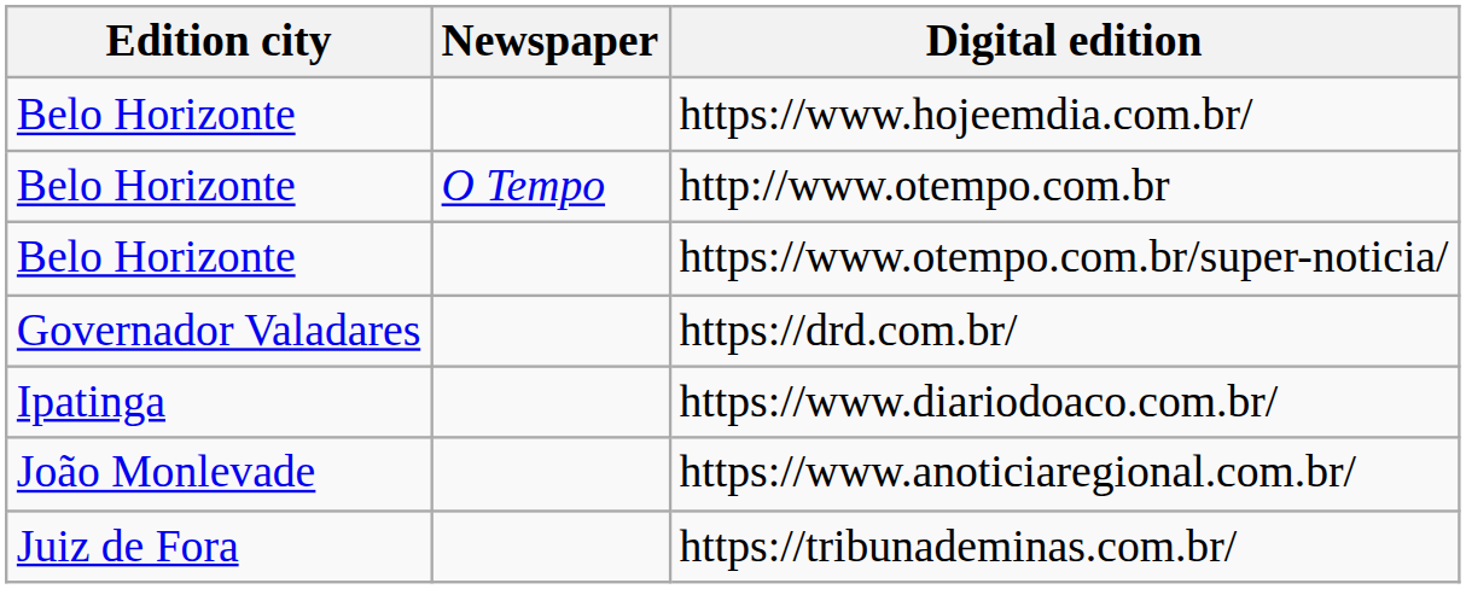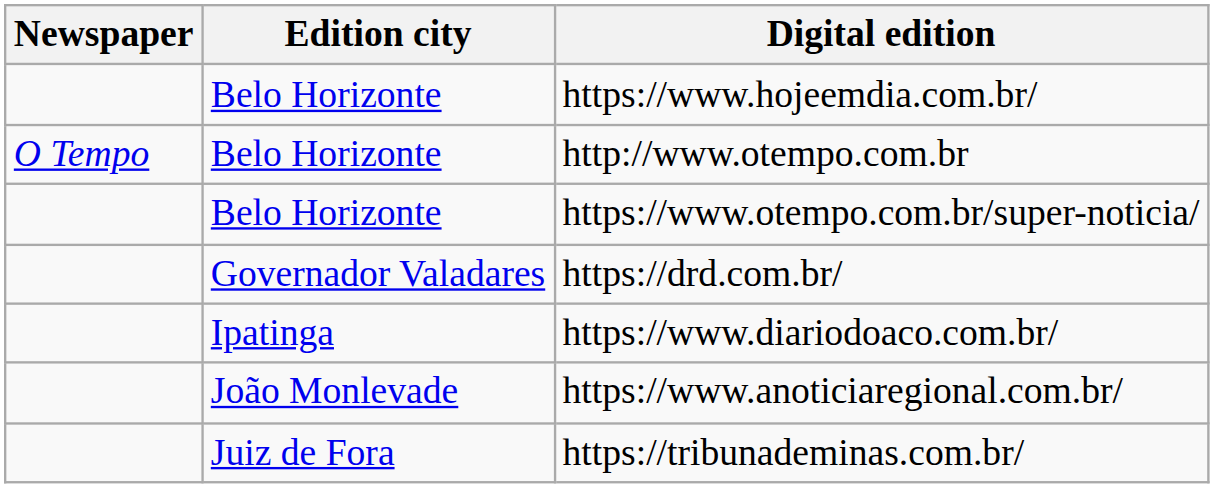columns swapped: Newspaper <-> Edition city
